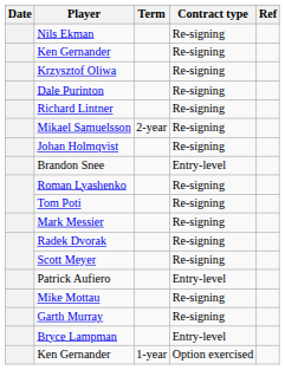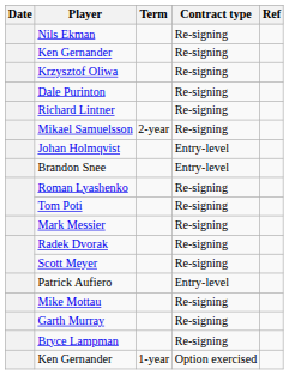Johan Holmqvist | Contract type: Re-signing -> Entry-level
Bryce Lampman | Contract type: Entry-level -> Re-signing
